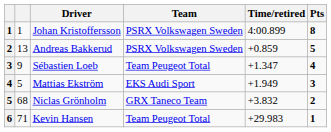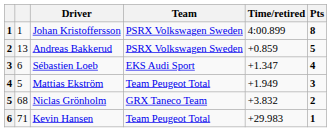Sébastien Loeb | column 2: 9 -> 6
Sébastien Loeb | Team: Team Peugeot Total -> EKS Audi Sport
Mattias Ekström | Team: EKS Audi Sport -> Team Peugeot Total
